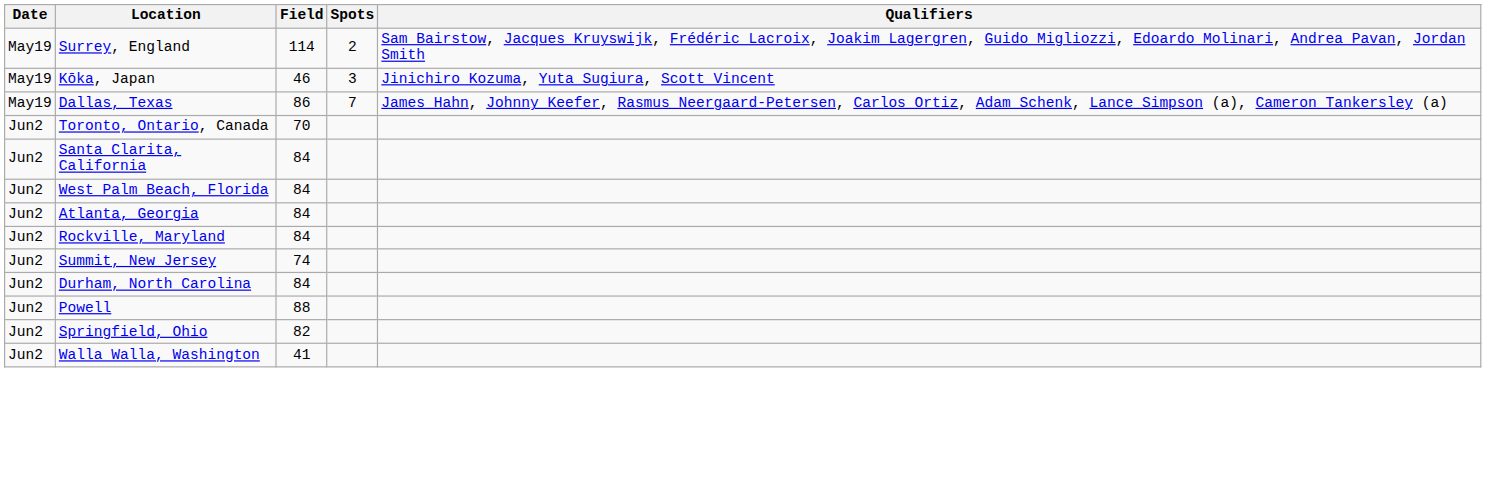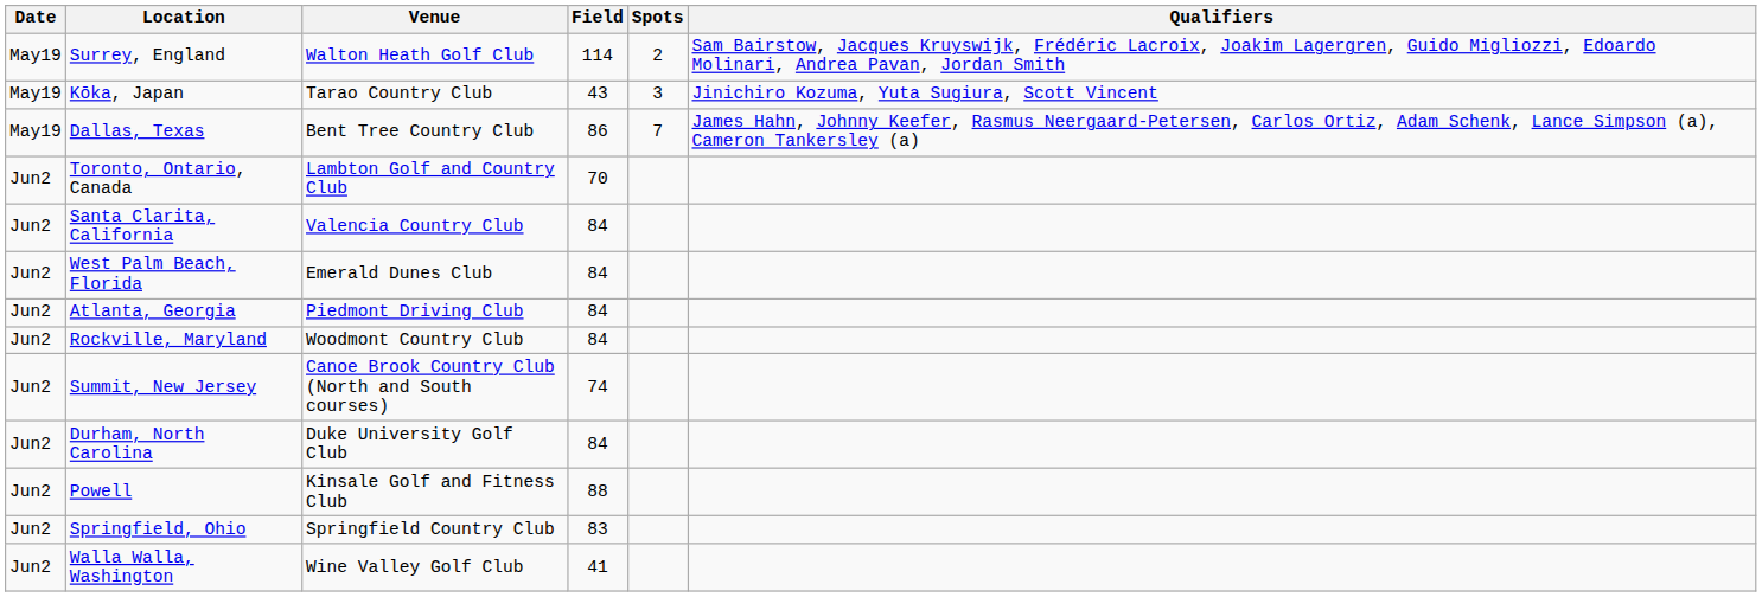+ column: Venue | Walton Heath Golf Club | Tarao Country Club | Bent Tree Country Club | Lambton Golf and Country Club | Valencia Country Club | Emerald Dunes Club | Piedmont Driving Club | Woodmont Country Club | Canoe Brook Country Club (North and South courses) | Duke University Golf Club | Kinsale Golf and Fitness Club | Springfield Country Club | Wine Valley Golf Club
Kōka, Japan | Field: 46 -> 43
Springfield, Ohio | Field: 82 -> 83
